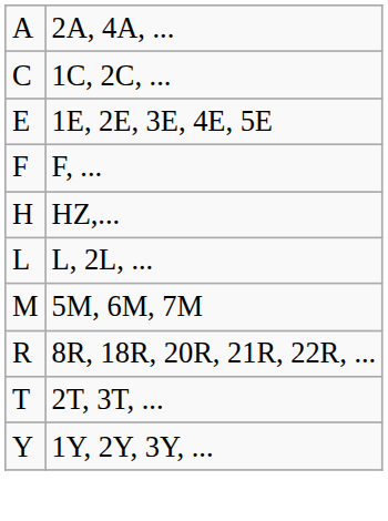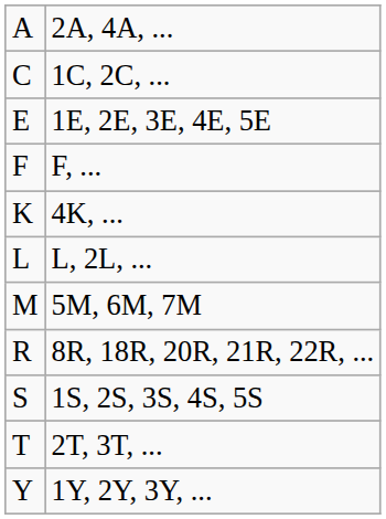- row: H | HZ,...
+ row: K | 4K, ...
+ row: S | 1S, 2S, 3S, 4S, 5S
